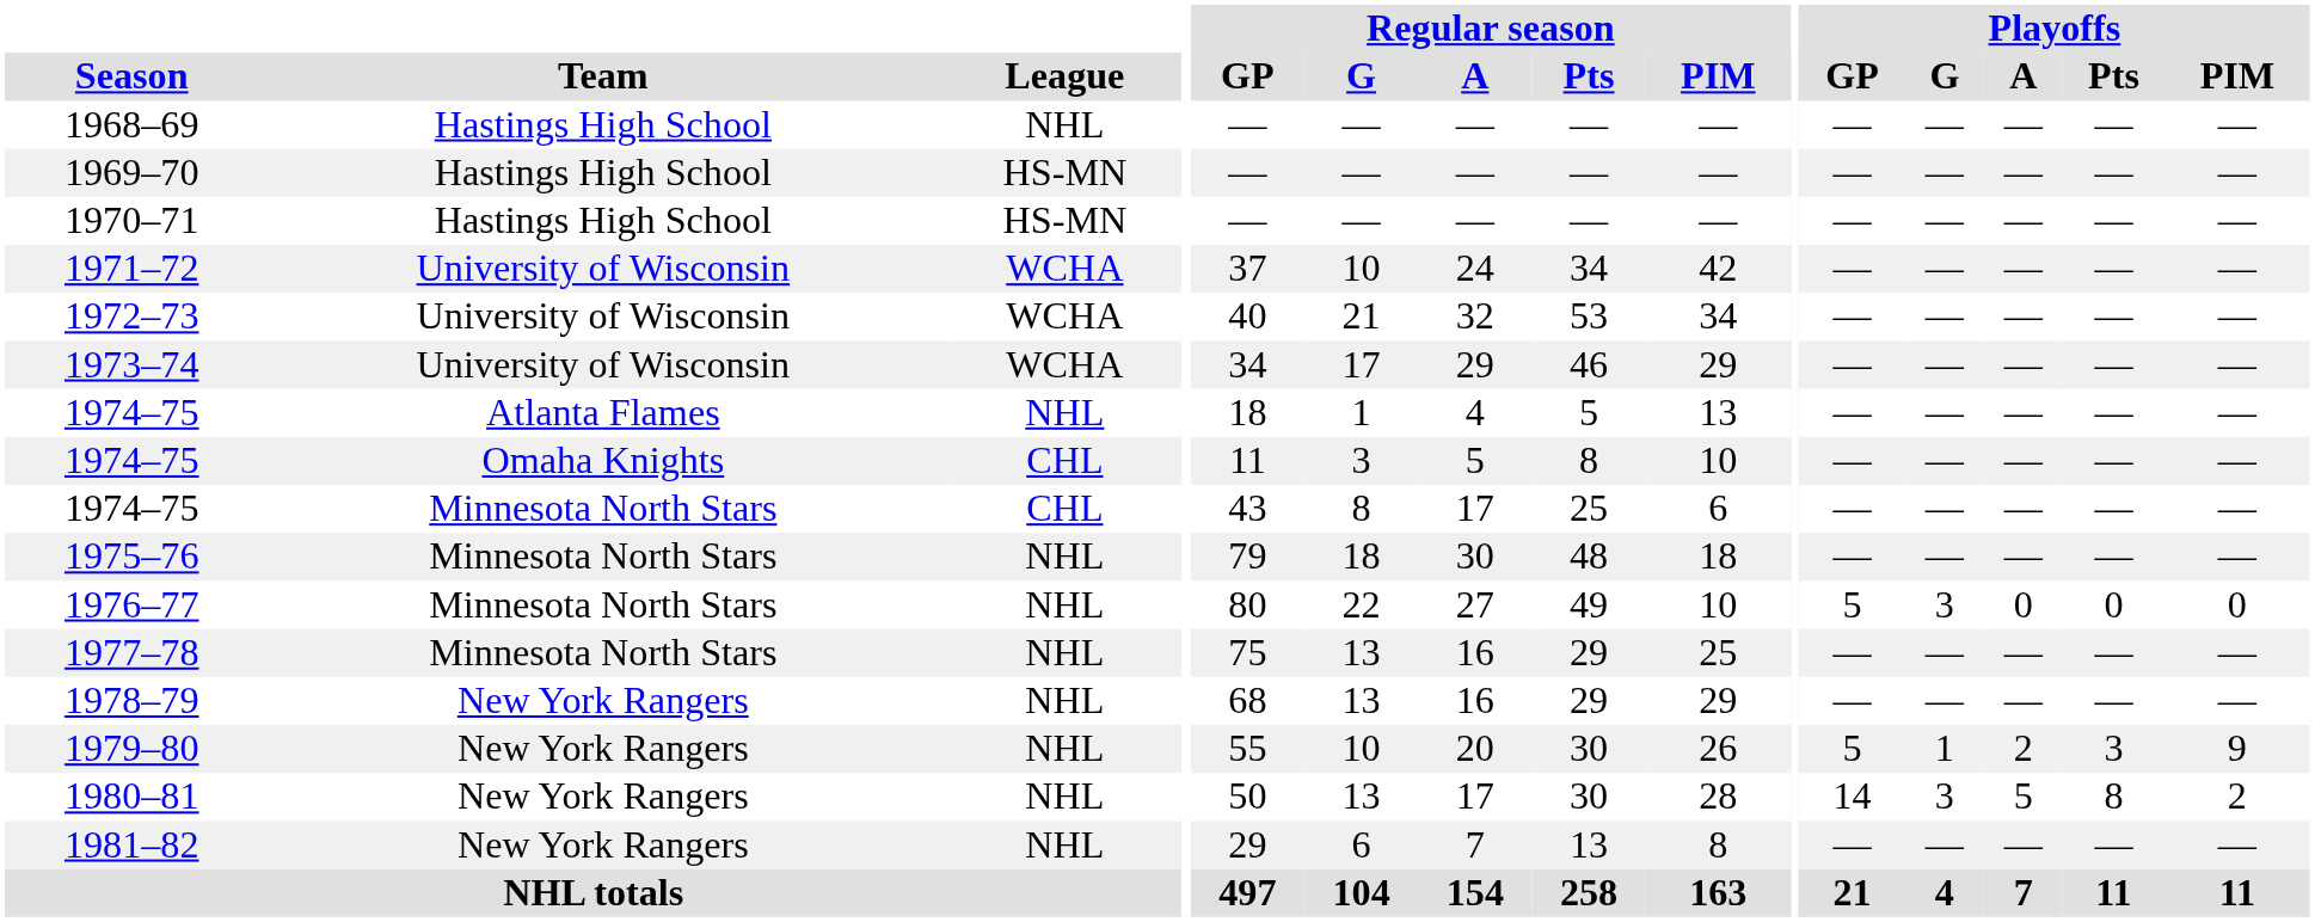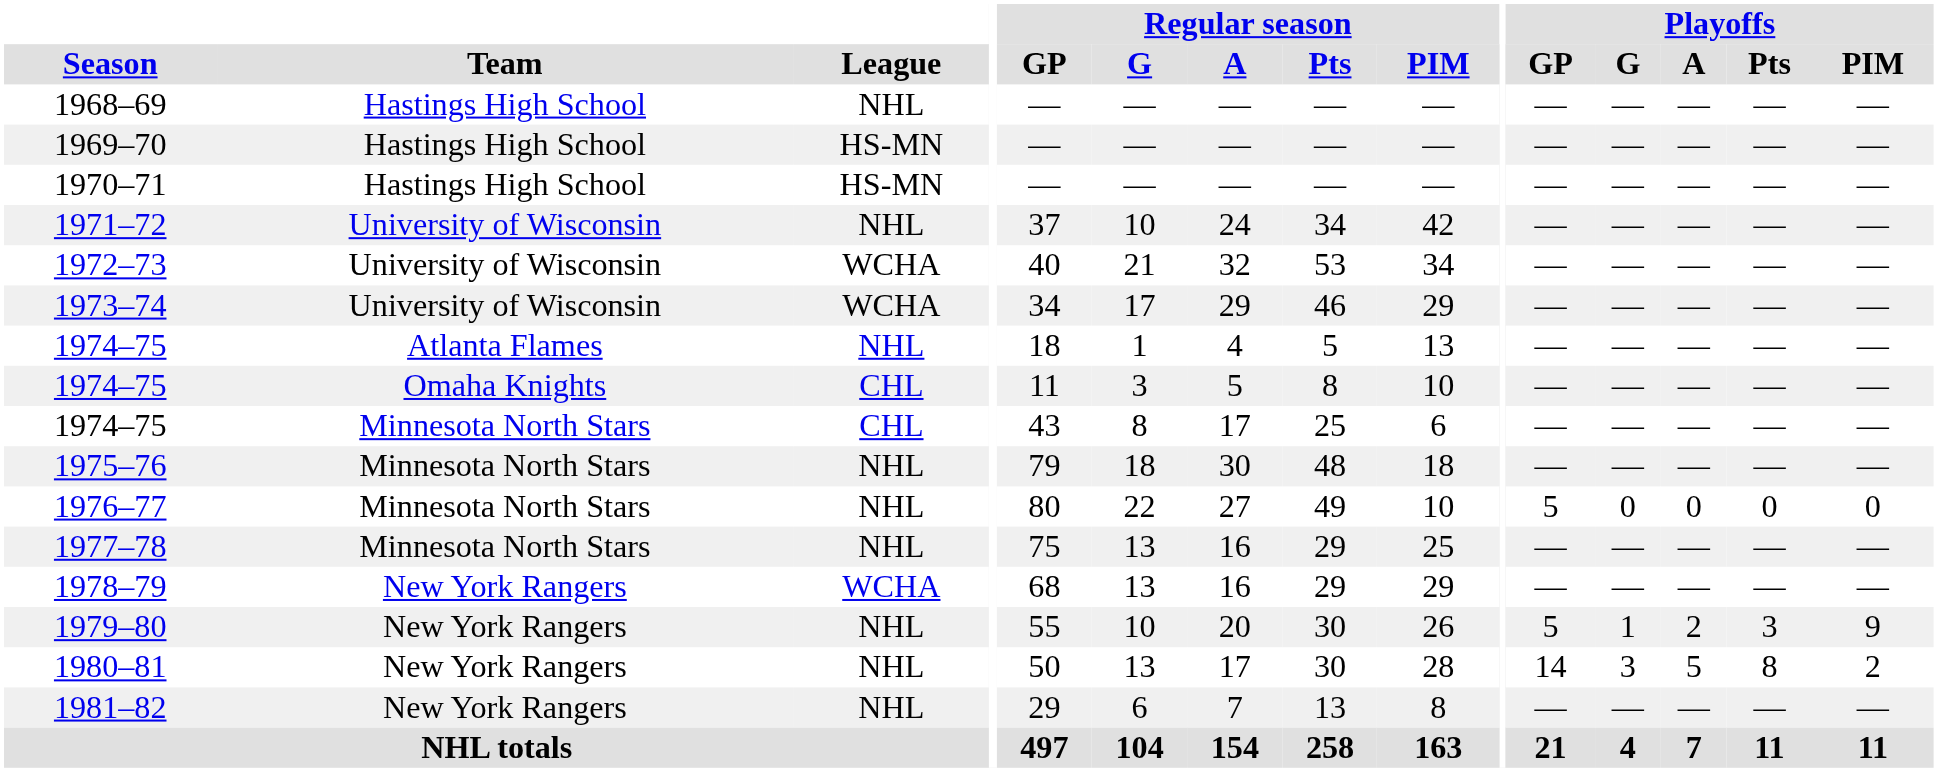1971–72 | League: WCHA -> NHL
1976–77 | Playoffs / G: 3 -> 0
1978–79 | League: NHL -> WCHA
